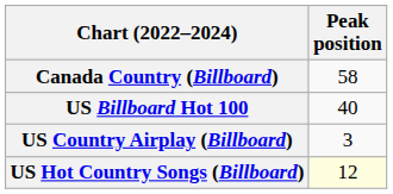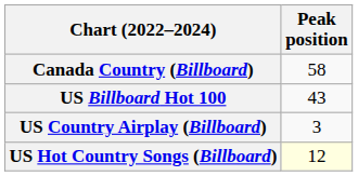US Billboard Hot 100 | Peak position: 40 -> 43
